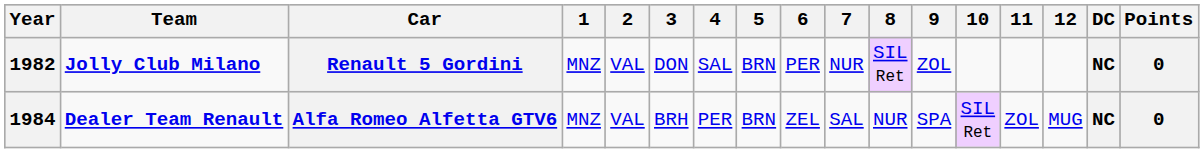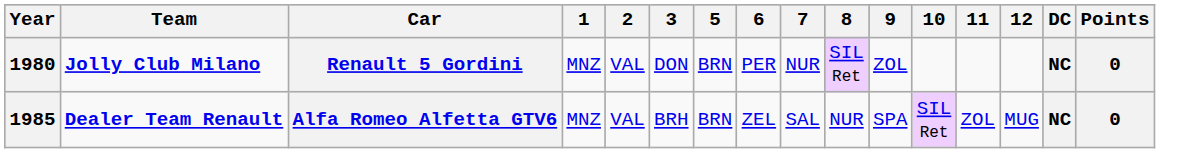- column: 4 | SAL | PER
Renault 5 Gordini | Year: 1982 -> 1980
Alfa Romeo Alfetta GTV6 | Year: 1984 -> 1985
